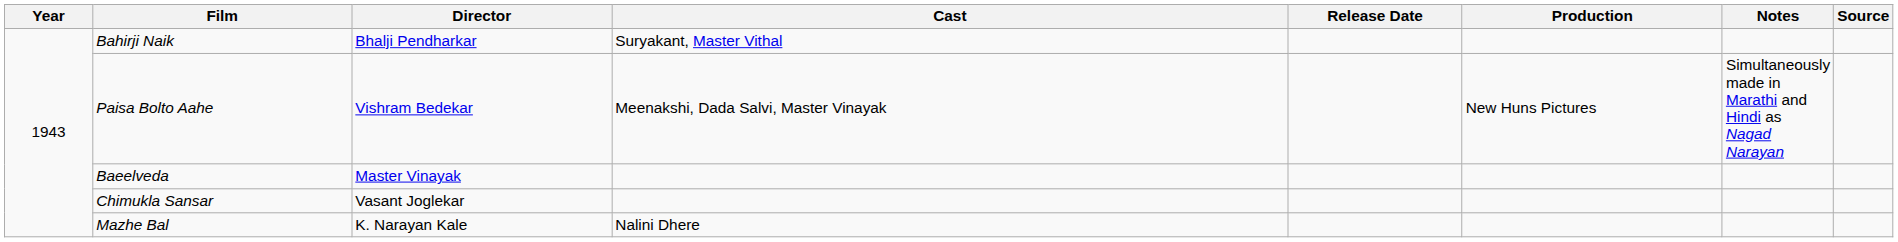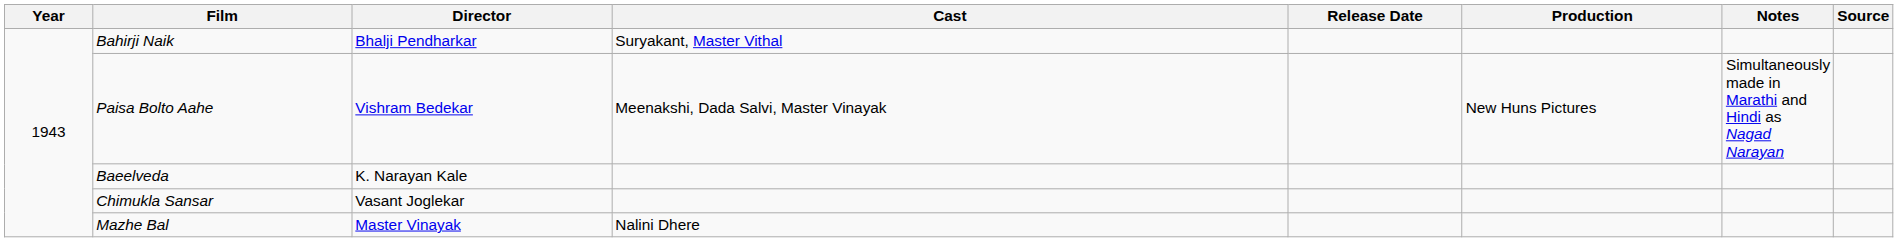Baeelveda | Director: Master Vinayak -> K. Narayan Kale
Mazhe Bal | Director: K. Narayan Kale -> Master Vinayak
